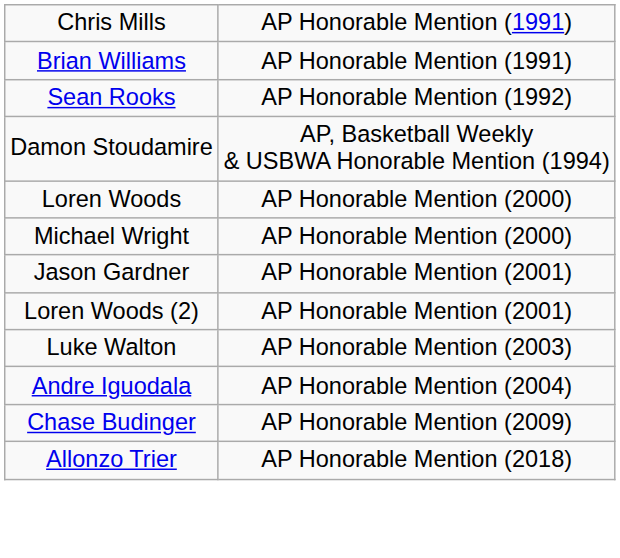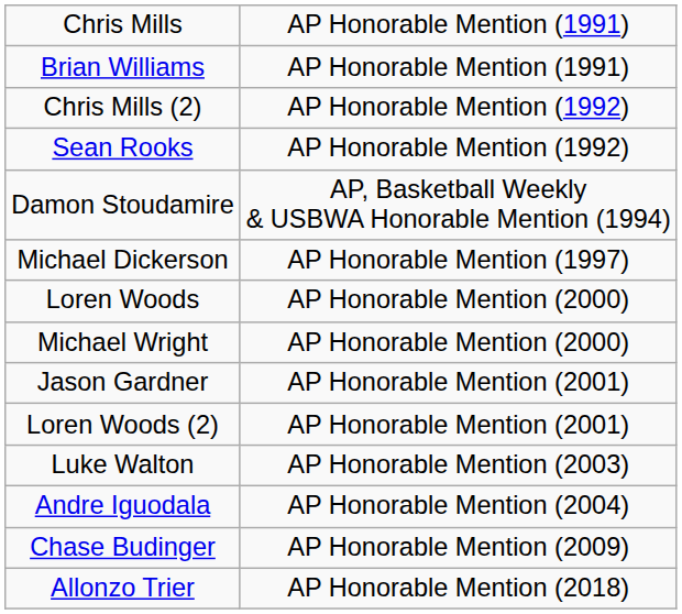+ row: Chris Mills (2) | AP Honorable Mention (1992)
+ row: Michael Dickerson | AP Honorable Mention (1997)
